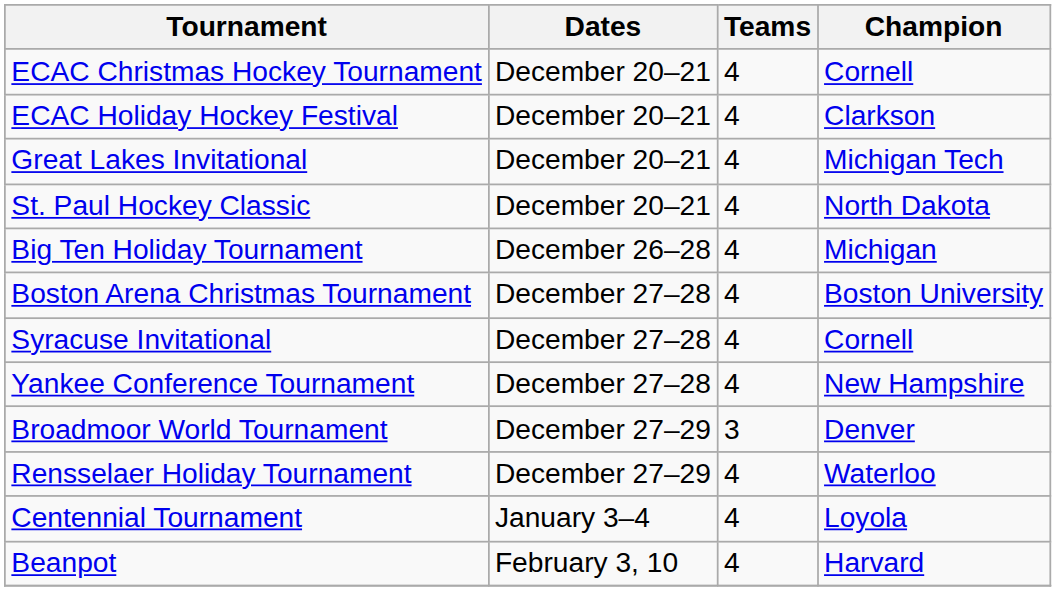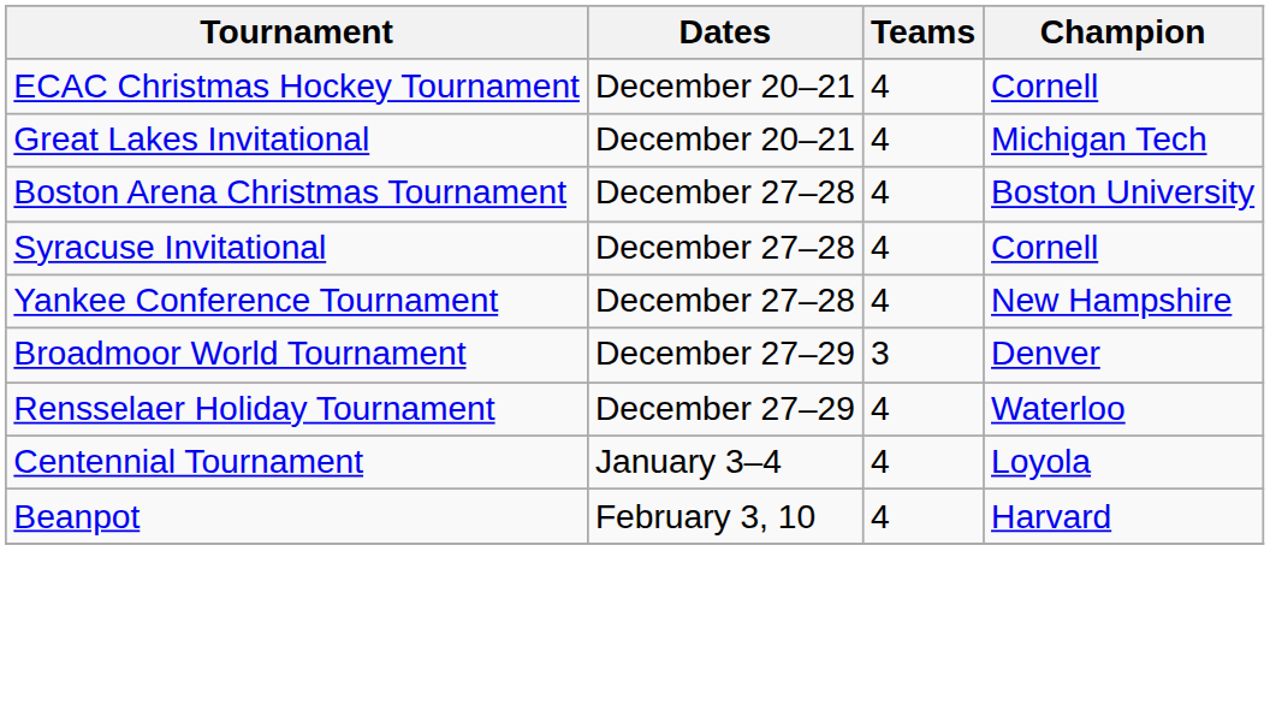- row: ECAC Holiday Hockey Festival | December 20–21 | 4 | Clarkson
- row: St. Paul Hockey Classic | December 20–21 | 4 | North Dakota
- row: Big Ten Holiday Tournament | December 26–28 | 4 | Michigan
